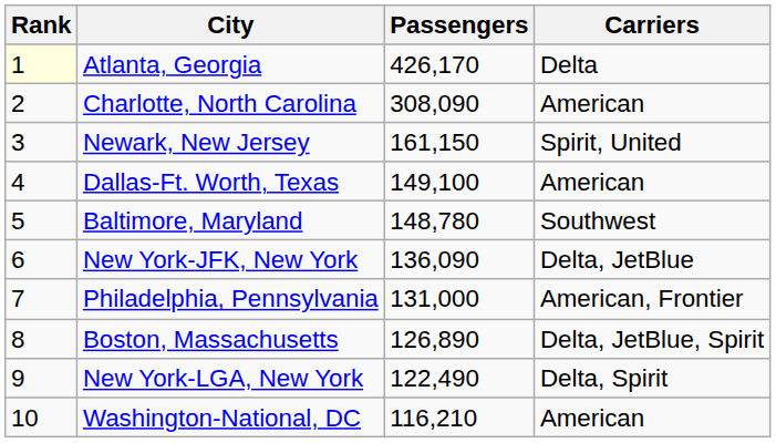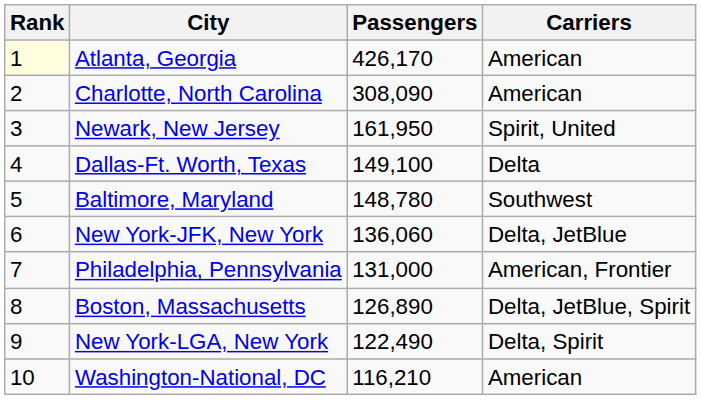Atlanta, Georgia | Carriers: Delta -> American
Newark, New Jersey | Passengers: 161,150 -> 161,950
Dallas-Ft. Worth, Texas | Carriers: American -> Delta
New York-JFK, New York | Passengers: 136,090 -> 136,060
